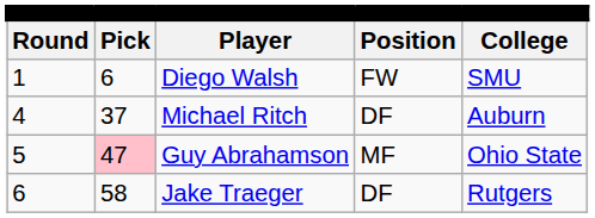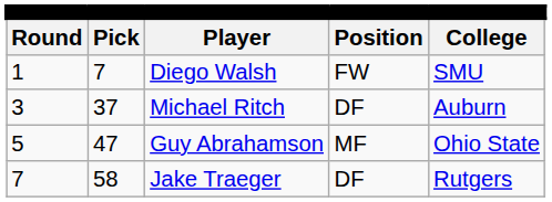Diego Walsh | column 2: 6 -> 7
Michael Ritch | column 1: 4 -> 3
Guy Abrahamson | column 2: pink background -> no background
Jake Traeger | column 1: 6 -> 7
